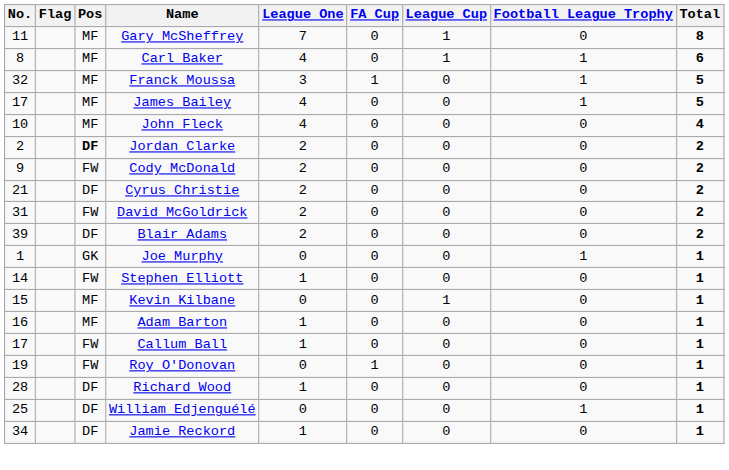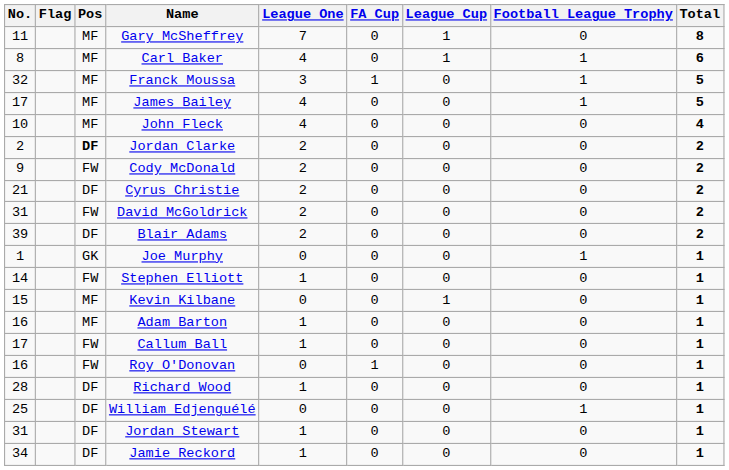Roy O'Donovan | No.: 19 -> 16
+ row: 31 | DF | Jordan Stewart | 1 | 0 | 0 | 0 | 1
